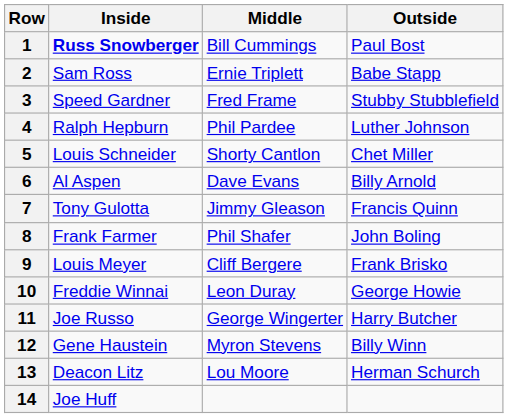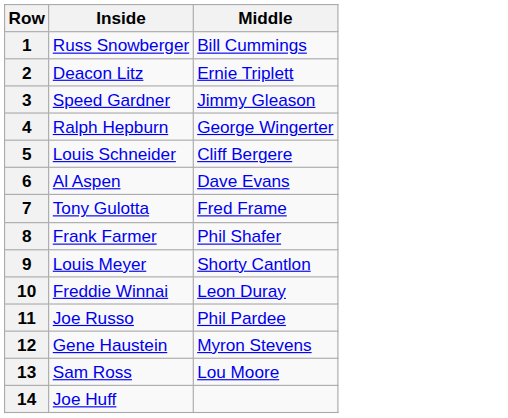- column: Outside | Paul Bost | Babe Stapp | Stubby Stubblefield | Luther Johnson | Chet Miller | Billy Arnold | Francis Quinn | John Boling | Frank Brisko | George Howie | Harry Butcher | Billy Winn | Herman Schurch
1 | Inside: bold -> normal
2 | Inside: Sam Ross -> Deacon Litz
3 | Middle: Fred Frame -> Jimmy Gleason
4 | Middle: Phil Pardee -> George Wingerter
5 | Middle: Shorty Cantlon -> Cliff Bergere
7 | Middle: Jimmy Gleason -> Fred Frame
9 | Middle: Cliff Bergere -> Shorty Cantlon
11 | Middle: George Wingerter -> Phil Pardee
13 | Inside: Deacon Litz -> Sam Ross
